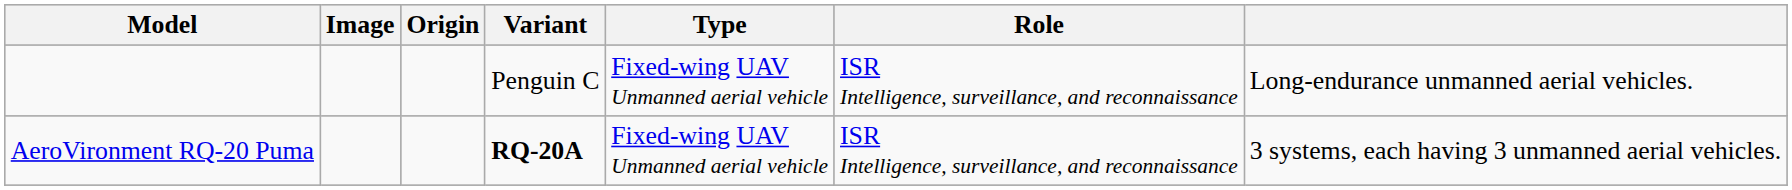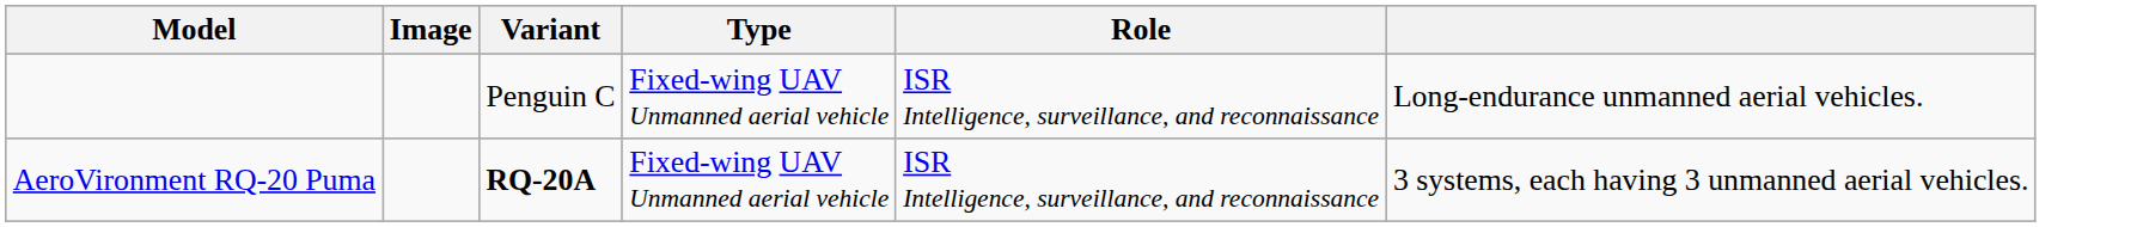- column: Origin
